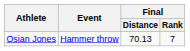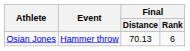Osian Jones | Final / Rank: 7 -> 6
